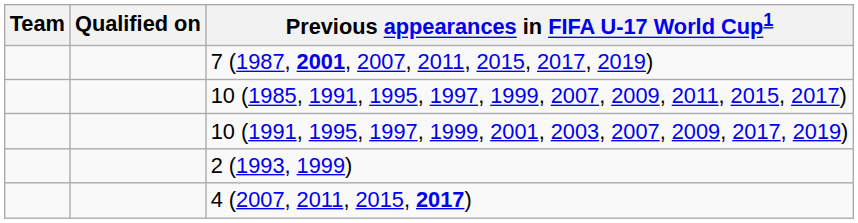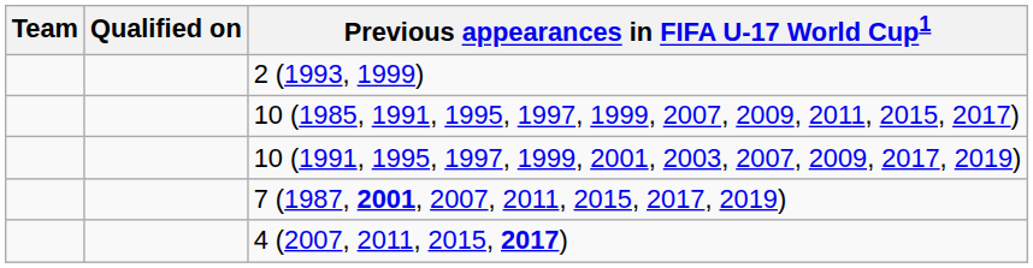rows swapped: 2 (1993, 1999) <-> 7 (1987, 2001, 2007, 2011, 2015, 2017, 2019)
